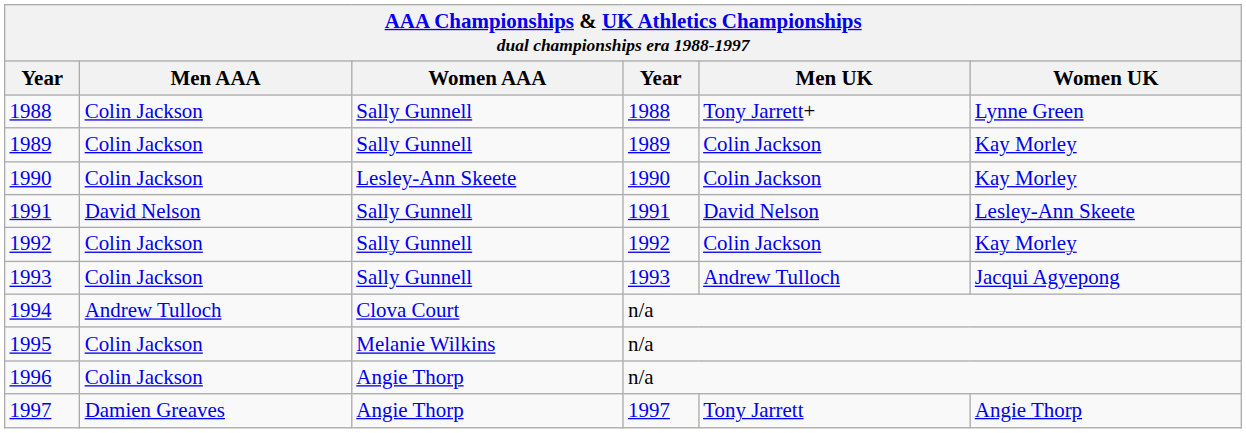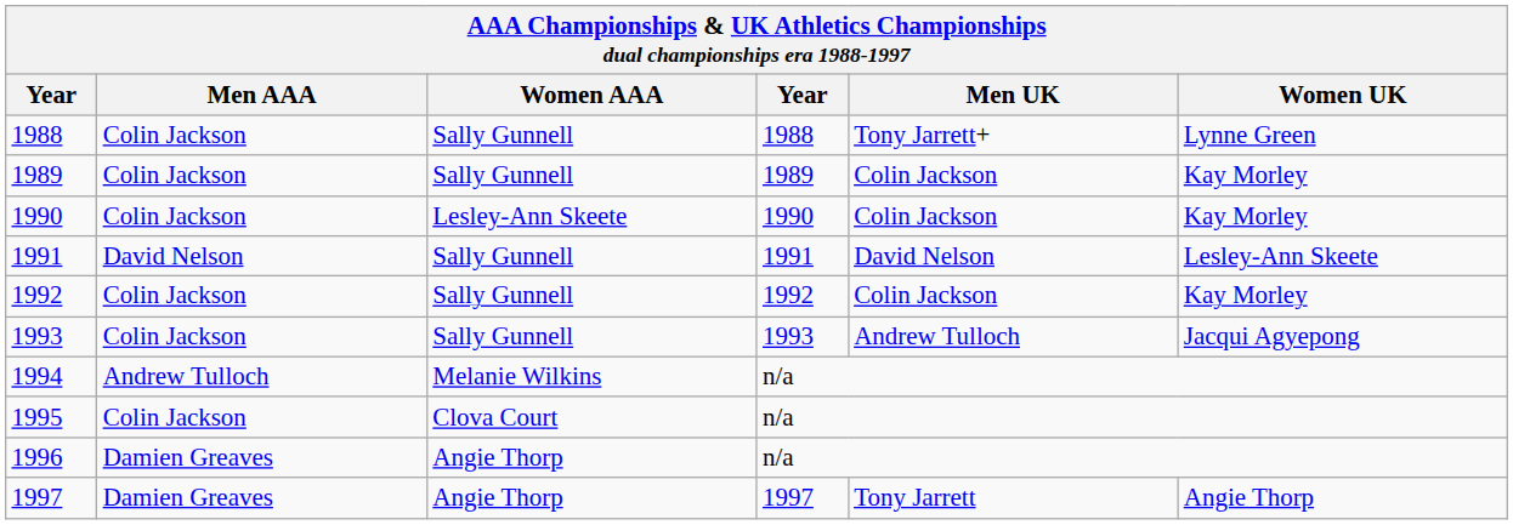1994 | Women AAA: Clova Court -> Melanie Wilkins
1995 | Women AAA: Melanie Wilkins -> Clova Court
1996 | Men AAA: Colin Jackson -> Damien Greaves
